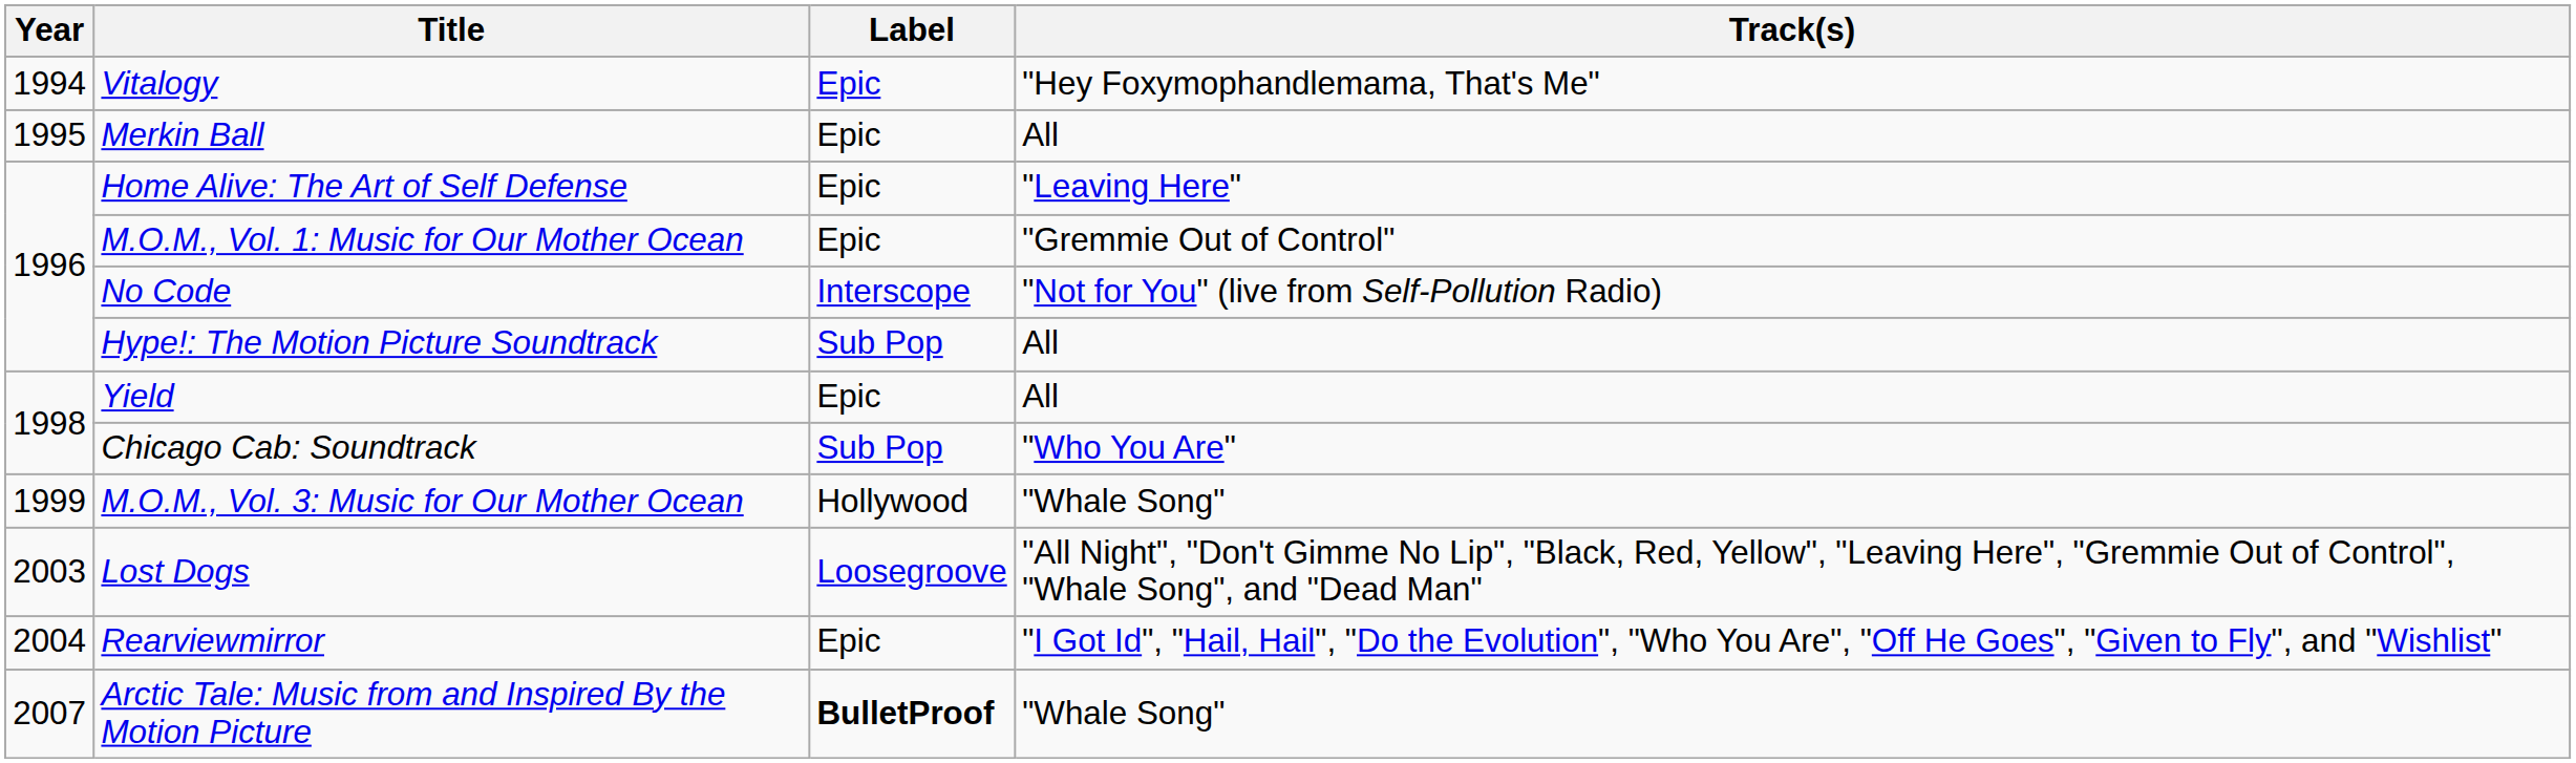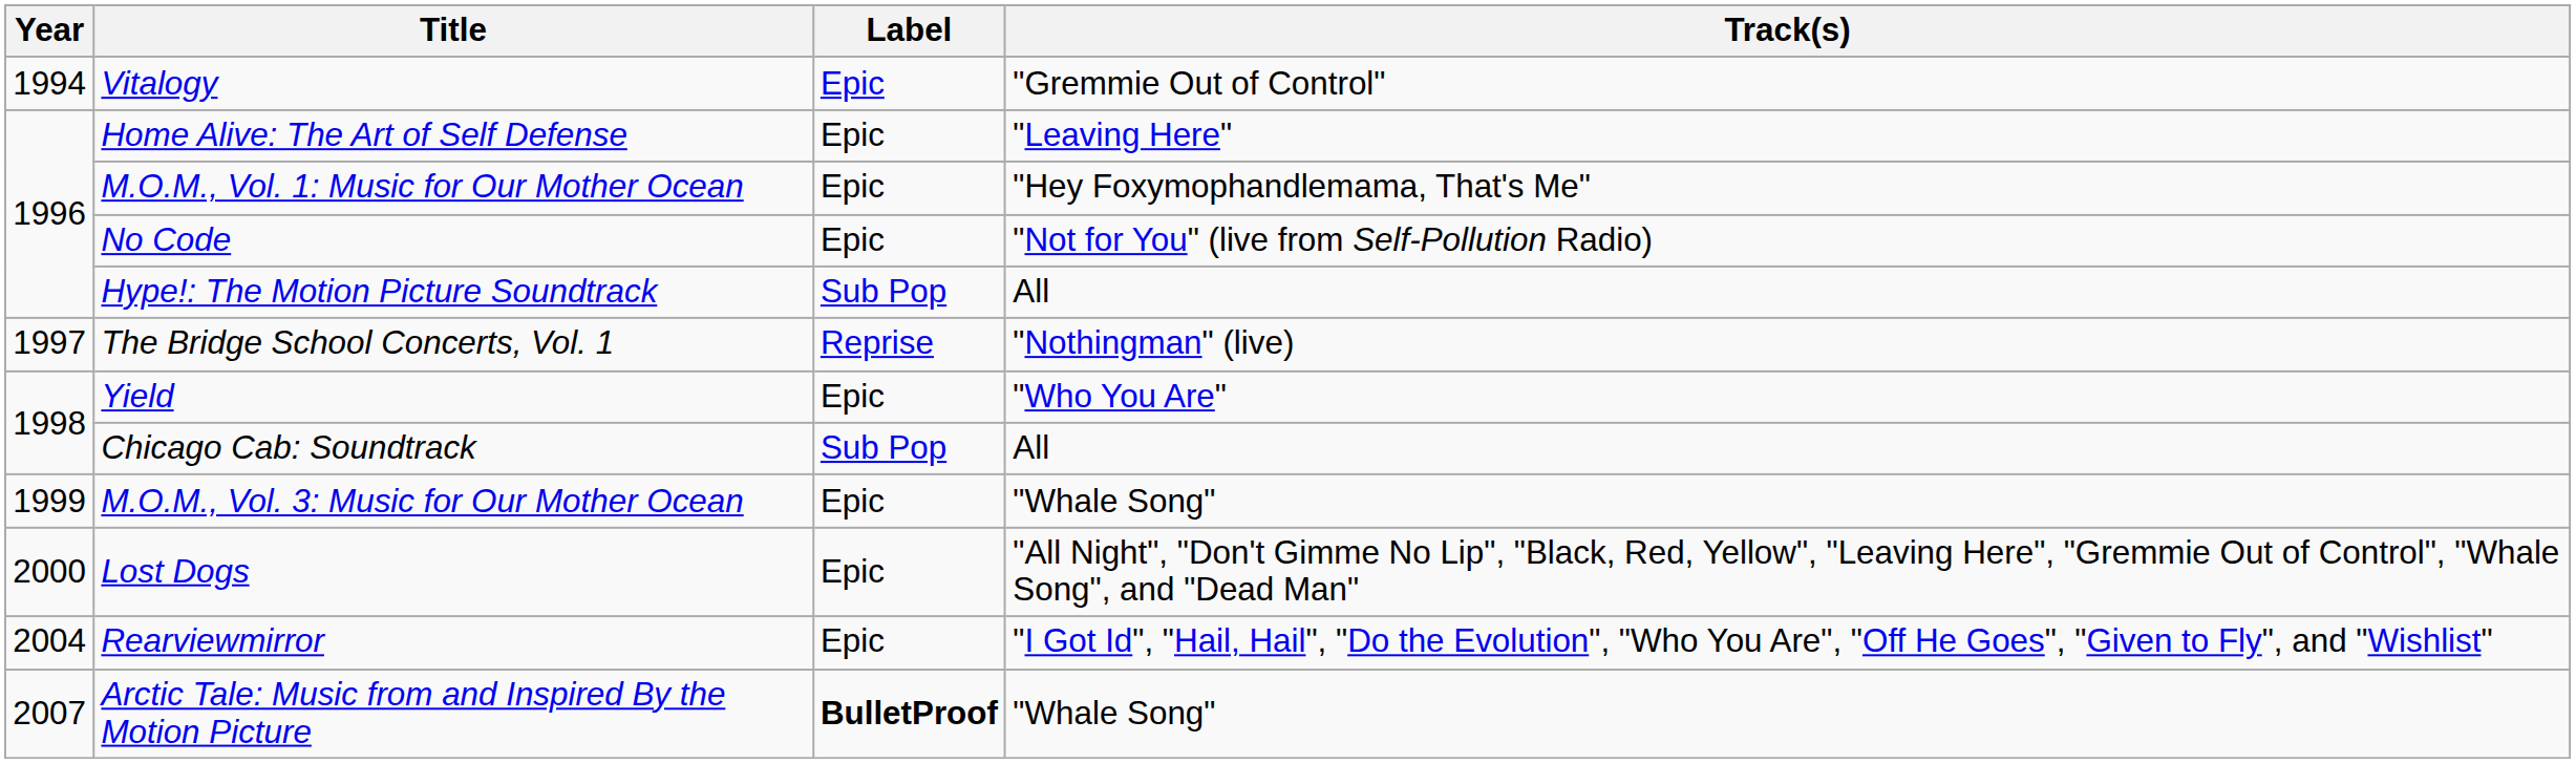Vitalogy | Track(s): "Hey Foxymophandlemama, That's Me" -> "Gremmie Out of Control"
- row: 1995 | Merkin Ball | Epic | All
M.O.M., Vol. 1: Music for Our Mother Ocean | Track(s): "Gremmie Out of Control" -> "Hey Foxymophandlemama, That's Me"
No Code | Label: Interscope -> Epic
+ row: 1997 | The Bridge School Concerts, Vol. 1 | Reprise | "Nothingman" (live)
Yield | Track(s): All -> "Who You Are"
Chicago Cab: Soundtrack | Track(s): "Who You Are" -> All
M.O.M., Vol. 3: Music for Our Mother Ocean | Label: Hollywood -> Epic
Lost Dogs | Year: 2003 -> 2000
Lost Dogs | Label: Loosegroove -> Epic
